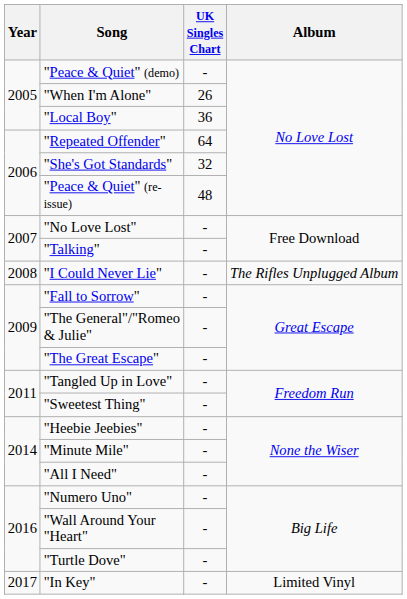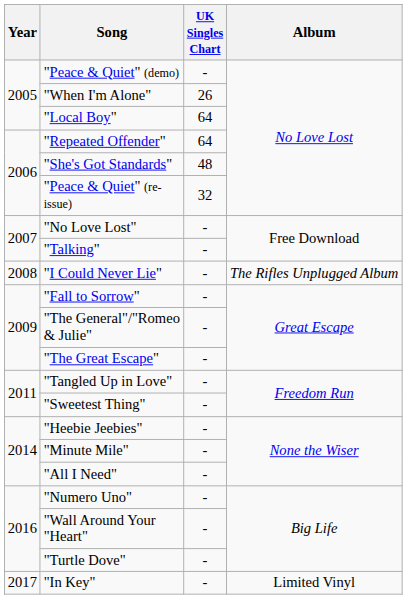"Local Boy" | UK Singles Chart: 36 -> 64
"She's Got Standards" | UK Singles Chart: 32 -> 48
"Peace & Quiet" (re-issue) | UK Singles Chart: 48 -> 32
